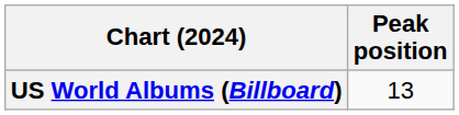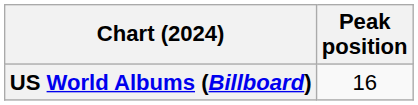US World Albums (Billboard) | Peak position: 13 -> 16
